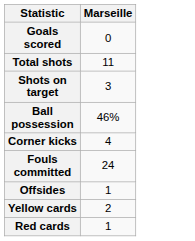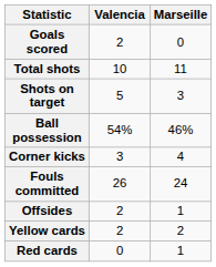+ column: Valencia | 2 | 10 | 5 | 54% | 3 | 26 | 2 | 2 | 0
